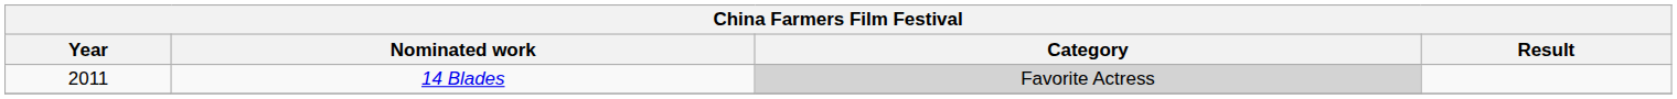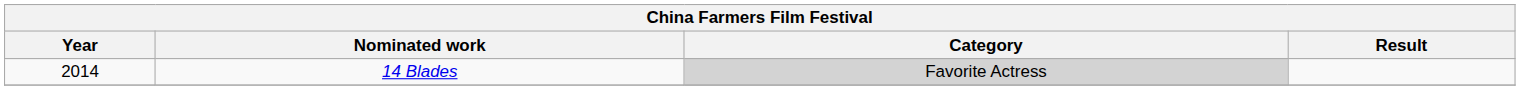14 Blades | Year: 2011 -> 2014
